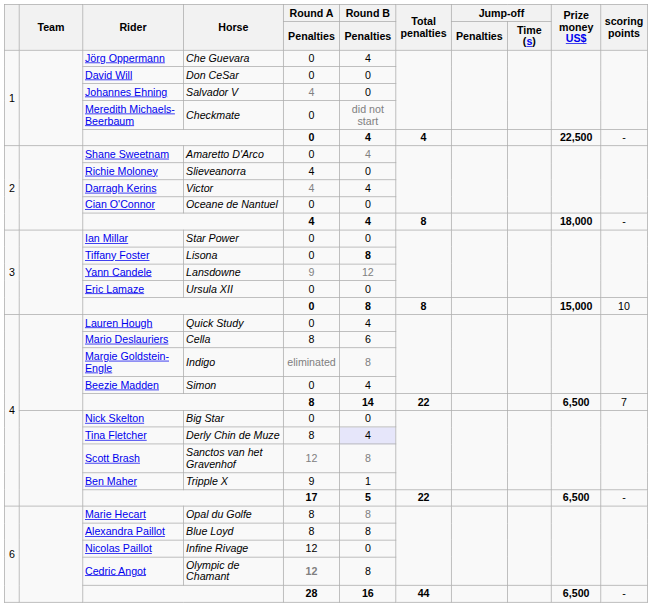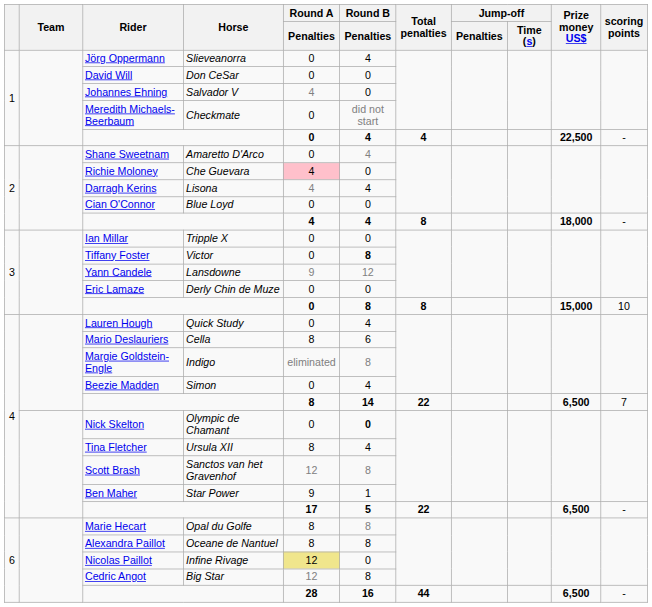Jörg Oppermann | Horse: Che Guevara -> Slieveanorra
Richie Moloney | Horse: Slieveanorra -> Che Guevara
Richie Moloney | Round A / Penalties: no background -> pink background
Darragh Kerins | Horse: Victor -> Lisona
Cian O'Connor | Horse: Oceane de Nantuel -> Blue Loyd
Ian Millar | Horse: Star Power -> Tripple X
Tiffany Foster | Horse: Lisona -> Victor
Eric Lamaze | Horse: Ursula XII -> Derly Chin de Muze
Nick Skelton | Horse: Big Star -> Olympic de Chamant
Nick Skelton | Round B / Penalties: normal -> bold
Tina Fletcher | Horse: Derly Chin de Muze -> Ursula XII
Tina Fletcher | Round B / Penalties: lavender background -> no background
Ben Maher | Horse: Tripple X -> Star Power
Alexandra Paillot | Horse: Blue Loyd -> Oceane de Nantuel
Nicolas Paillot | Round A / Penalties: no background -> khaki background
Cedric Angot | Horse: Olympic de Chamant -> Big Star
Cedric Angot | Round A / Penalties: bold -> normal
